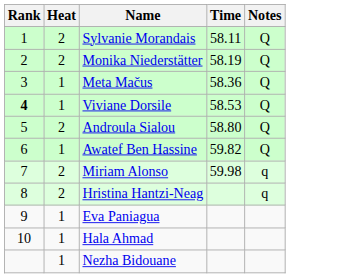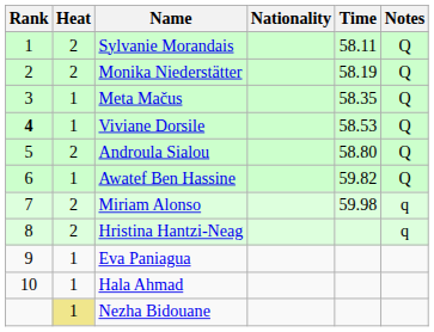+ column: Nationality
Meta Mačus | Time: 58.36 -> 58.35
Nezha Bidouane | Heat: no background -> khaki background
